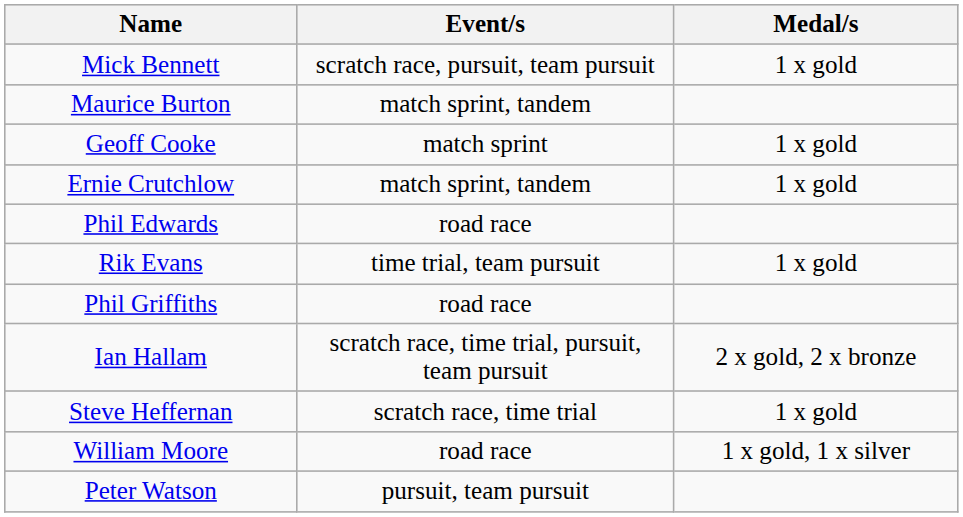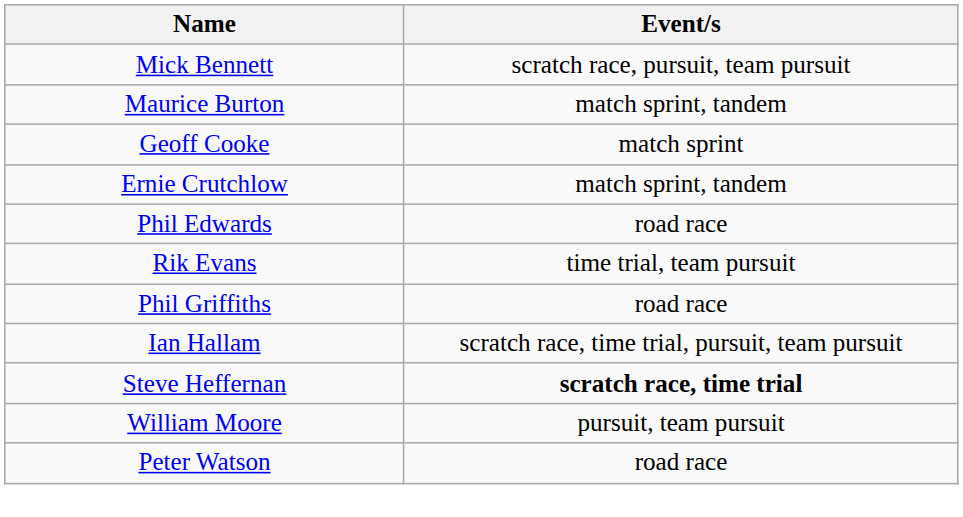- column: Medal/s | 1 x gold | 1 x gold | 1 x gold | 1 x gold | 2 x gold, 2 x bronze | 1 x gold | 1 x gold, 1 x silver
Steve Heffernan | Event/s: normal -> bold
William Moore | Event/s: road race -> pursuit, team pursuit
Peter Watson | Event/s: pursuit, team pursuit -> road race
